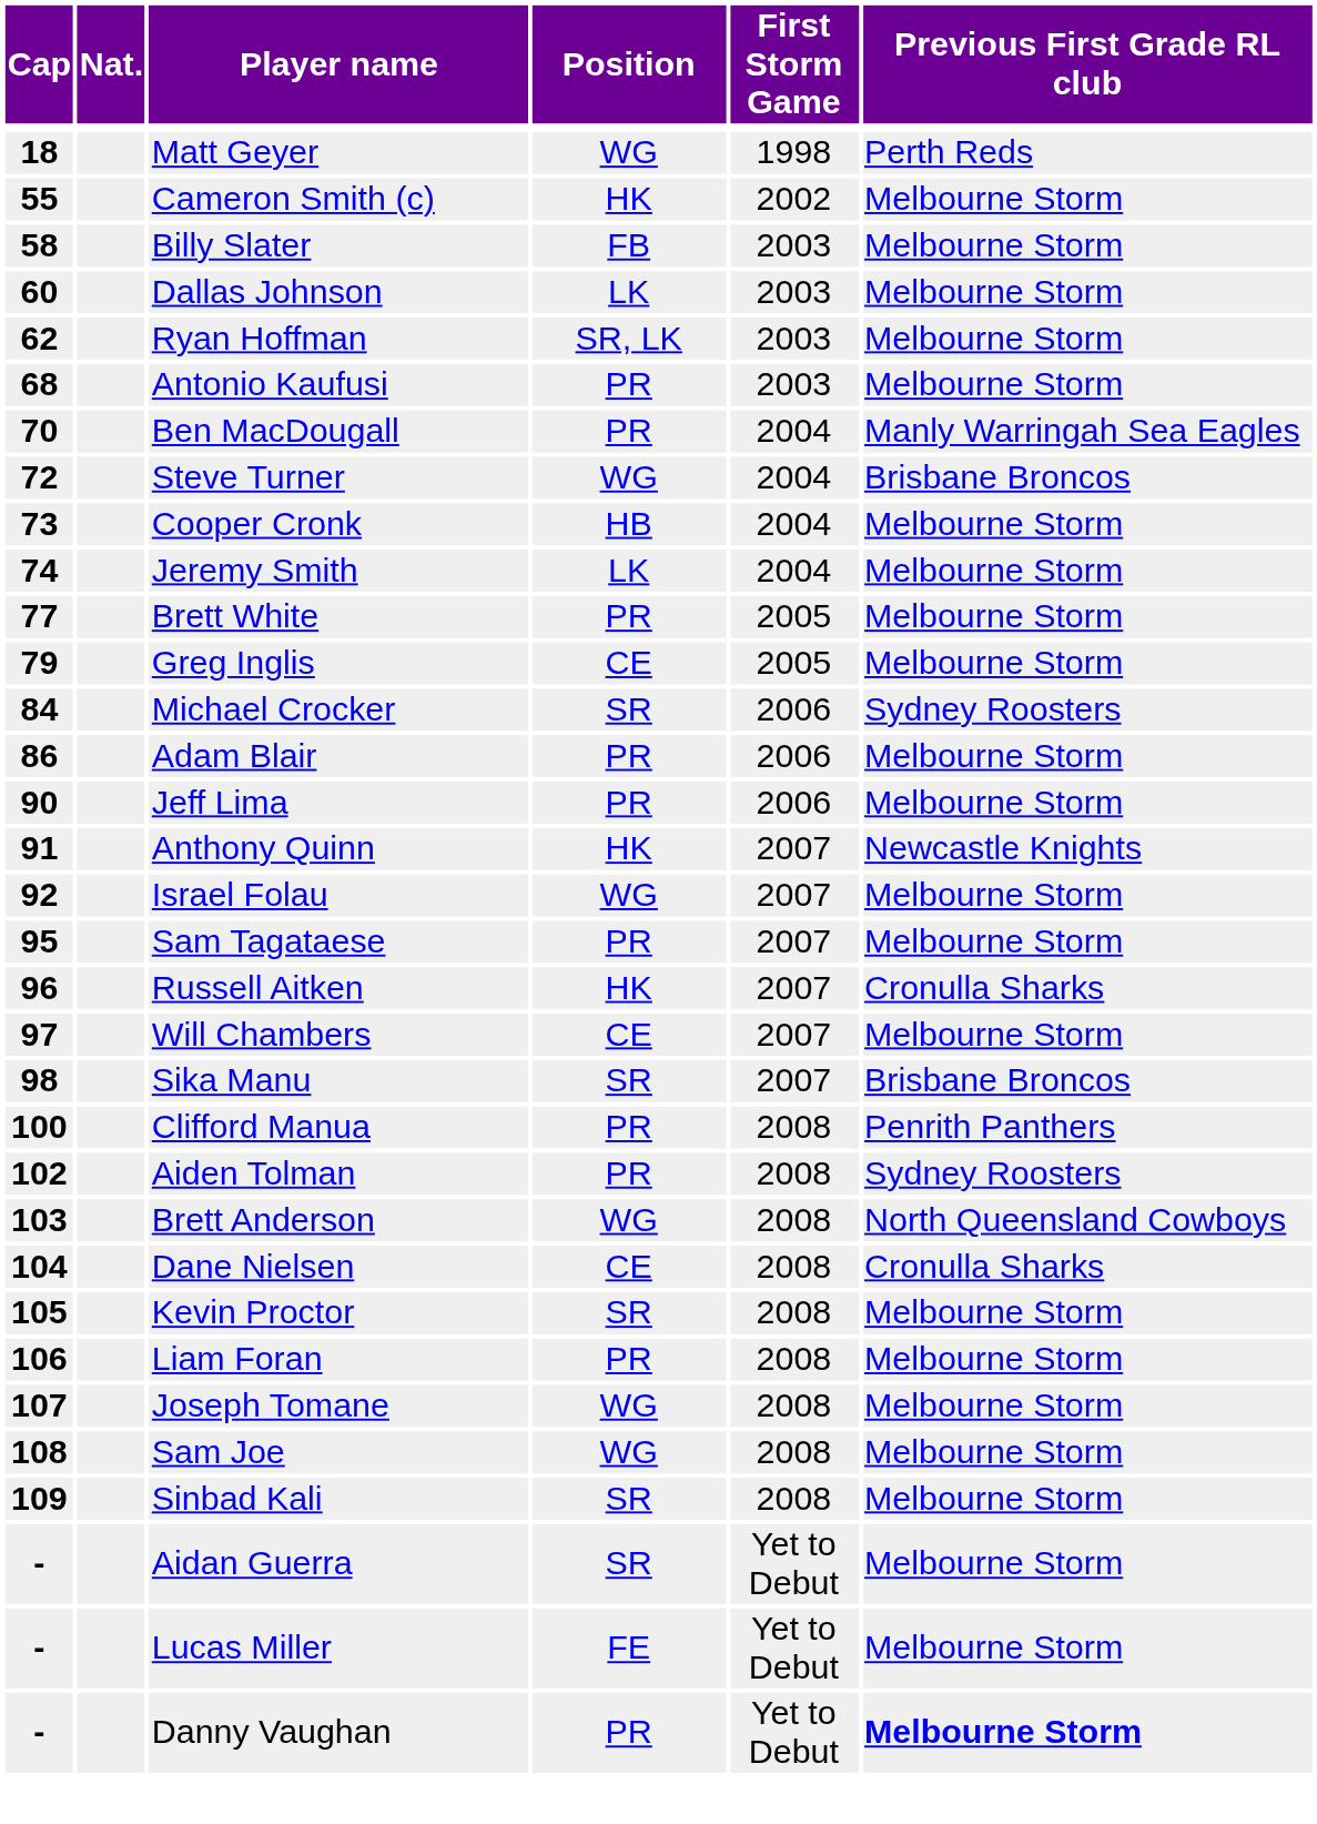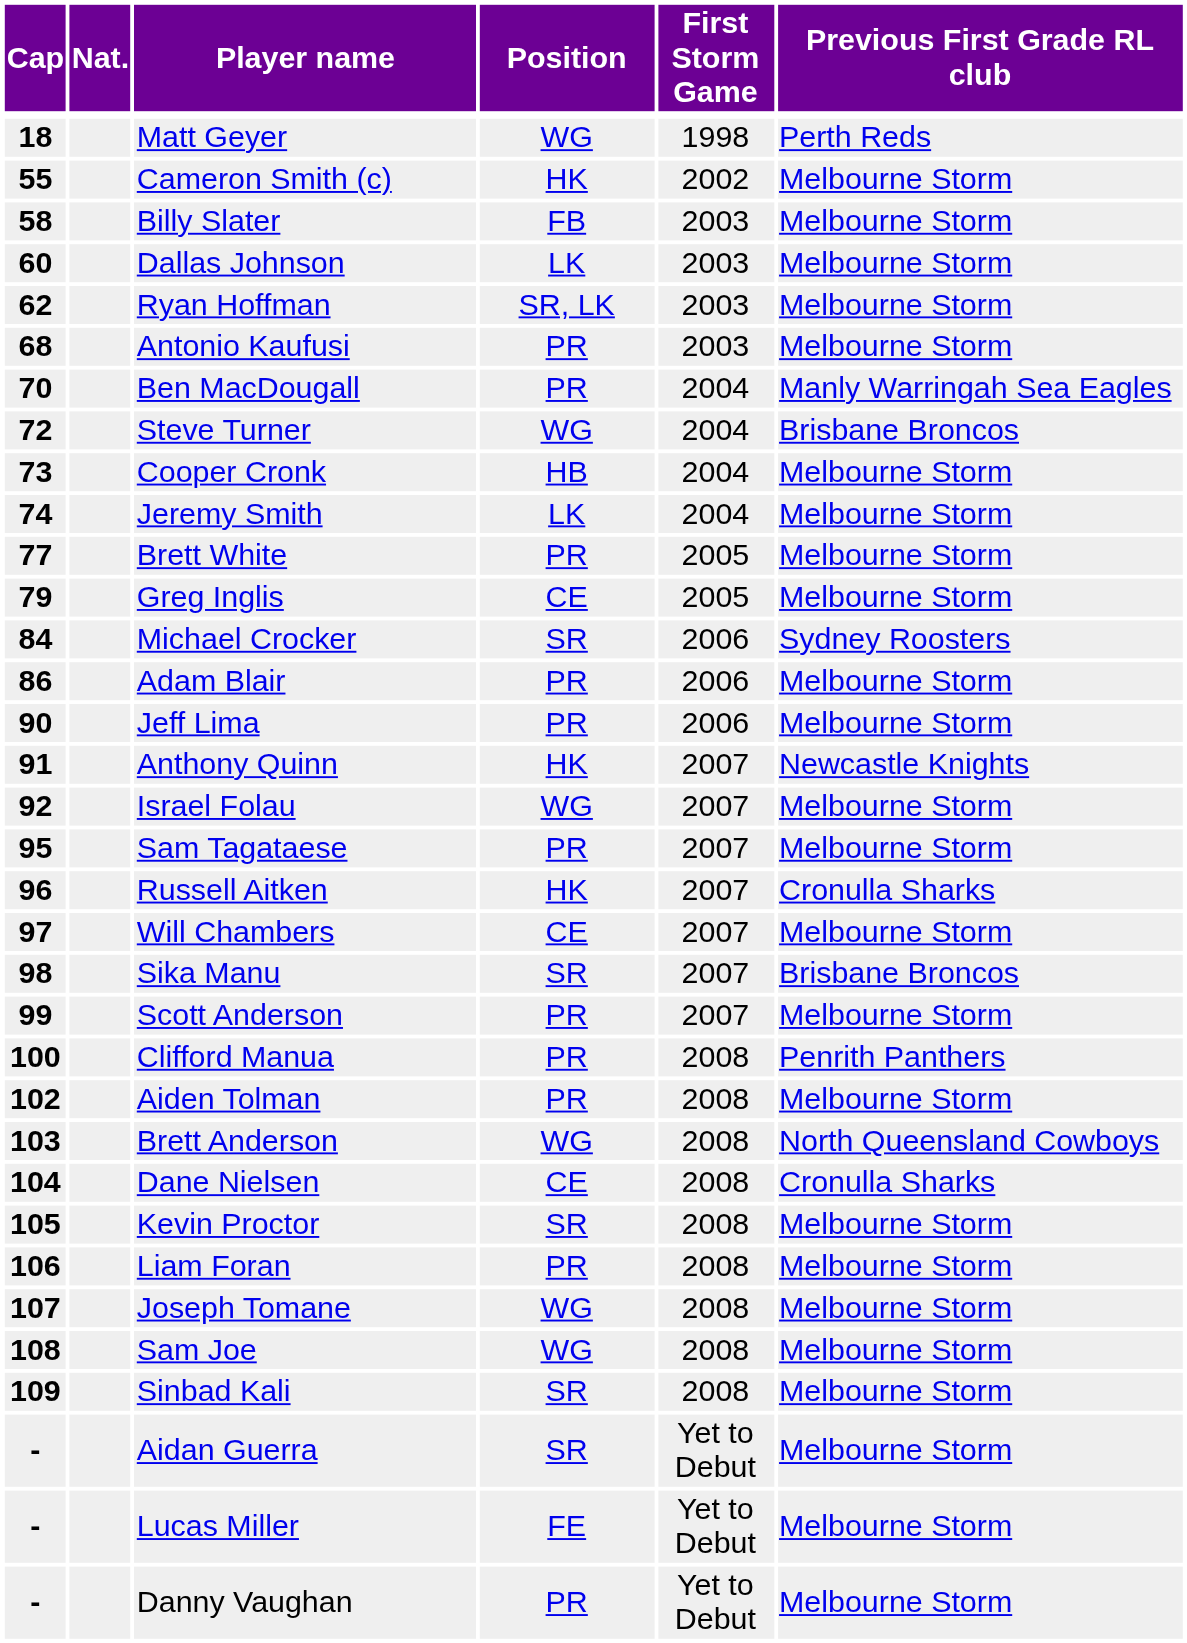+ row: 99 | Scott Anderson | PR | 2007 | Melbourne Storm
Aiden Tolman | Previous First Grade RL club: Sydney Roosters -> Melbourne Storm
Danny Vaughan | Previous First Grade RL club: bold -> normal
